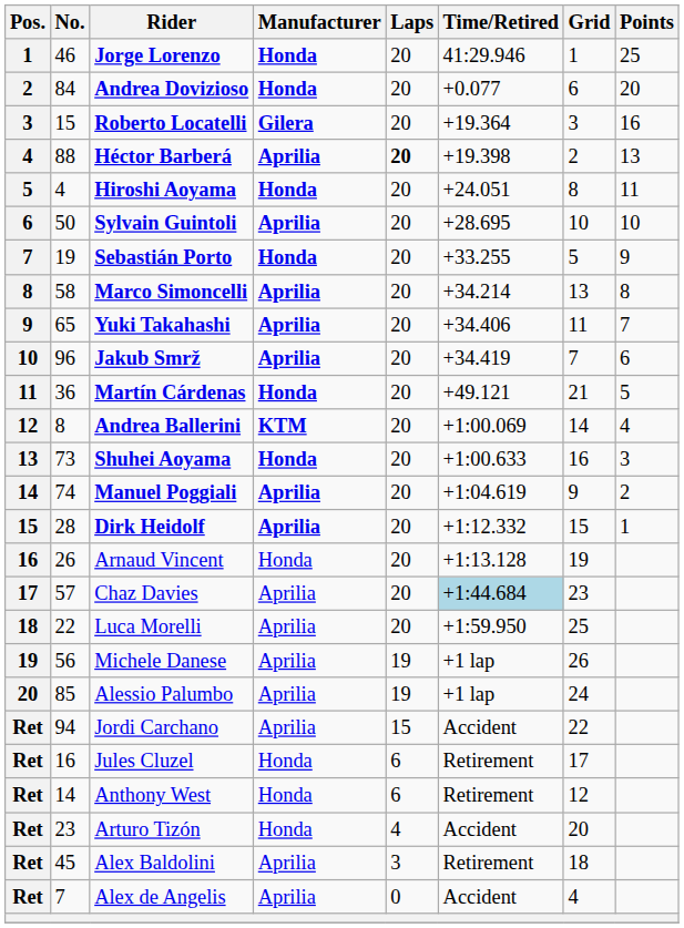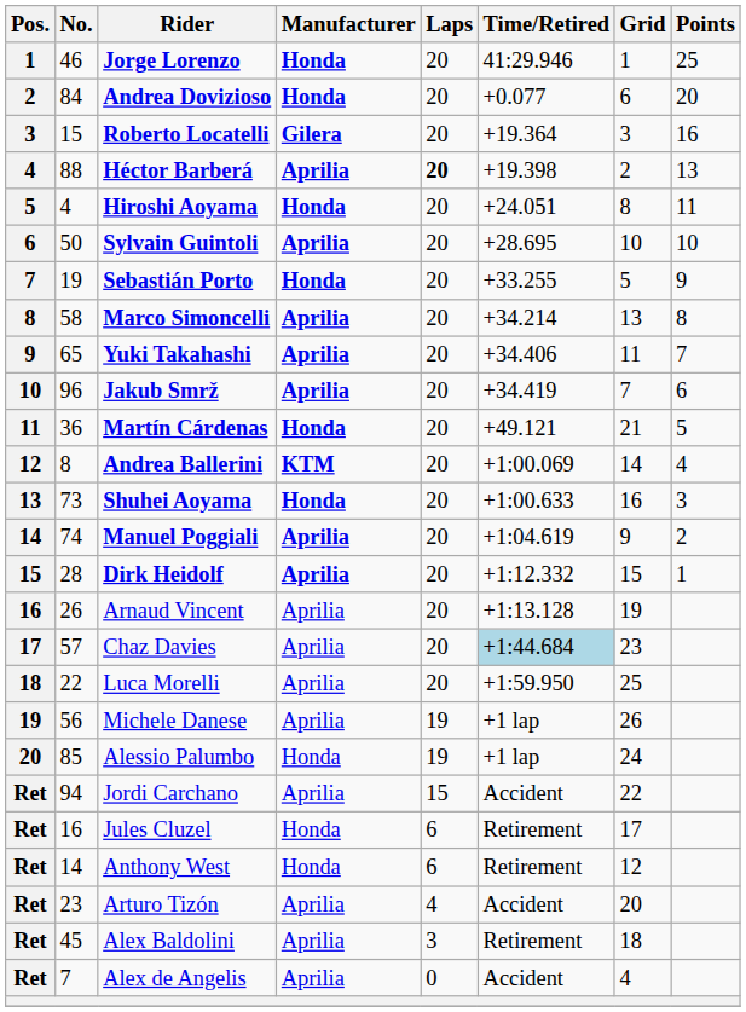Arnaud Vincent | Manufacturer: Honda -> Aprilia
Alessio Palumbo | Manufacturer: Aprilia -> Honda
Arturo Tizón | Manufacturer: Honda -> Aprilia
